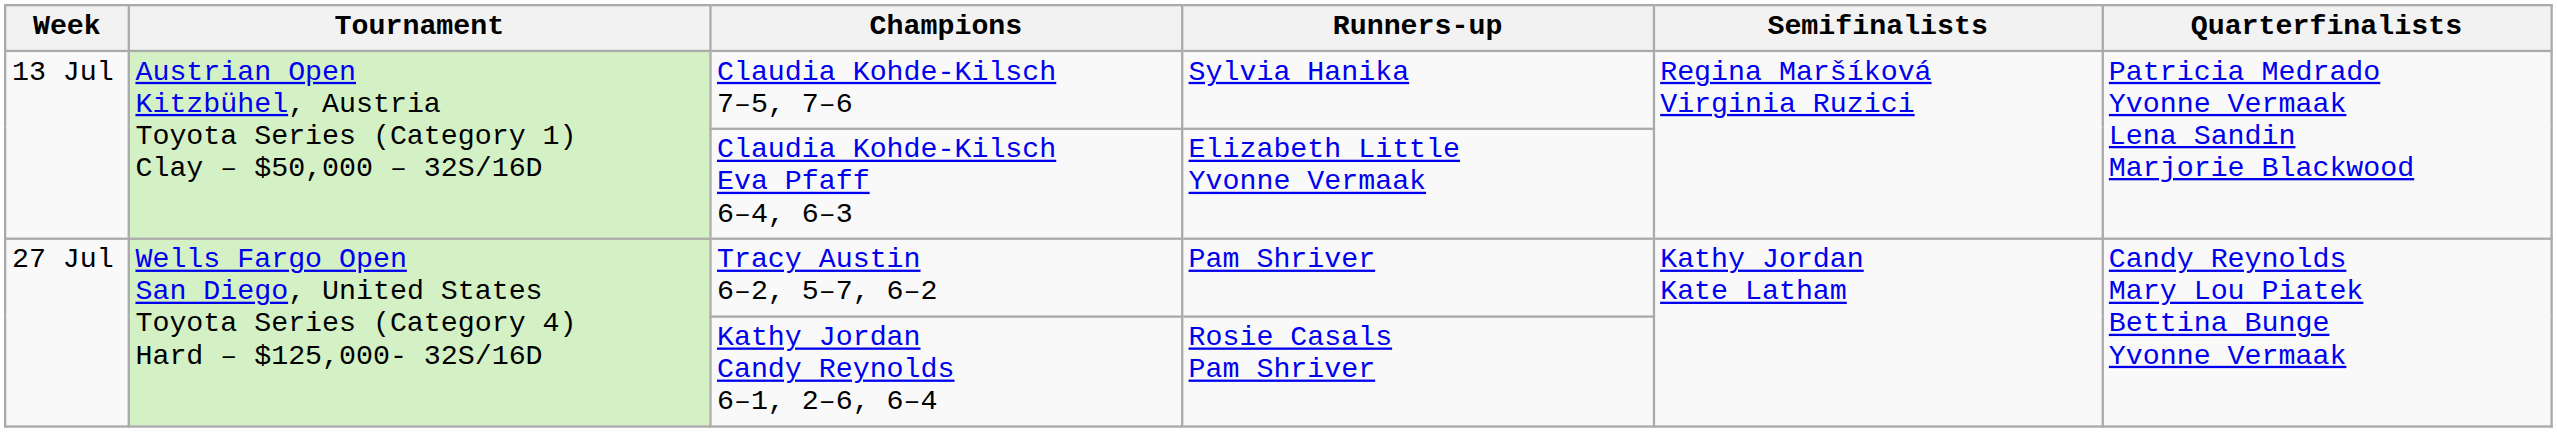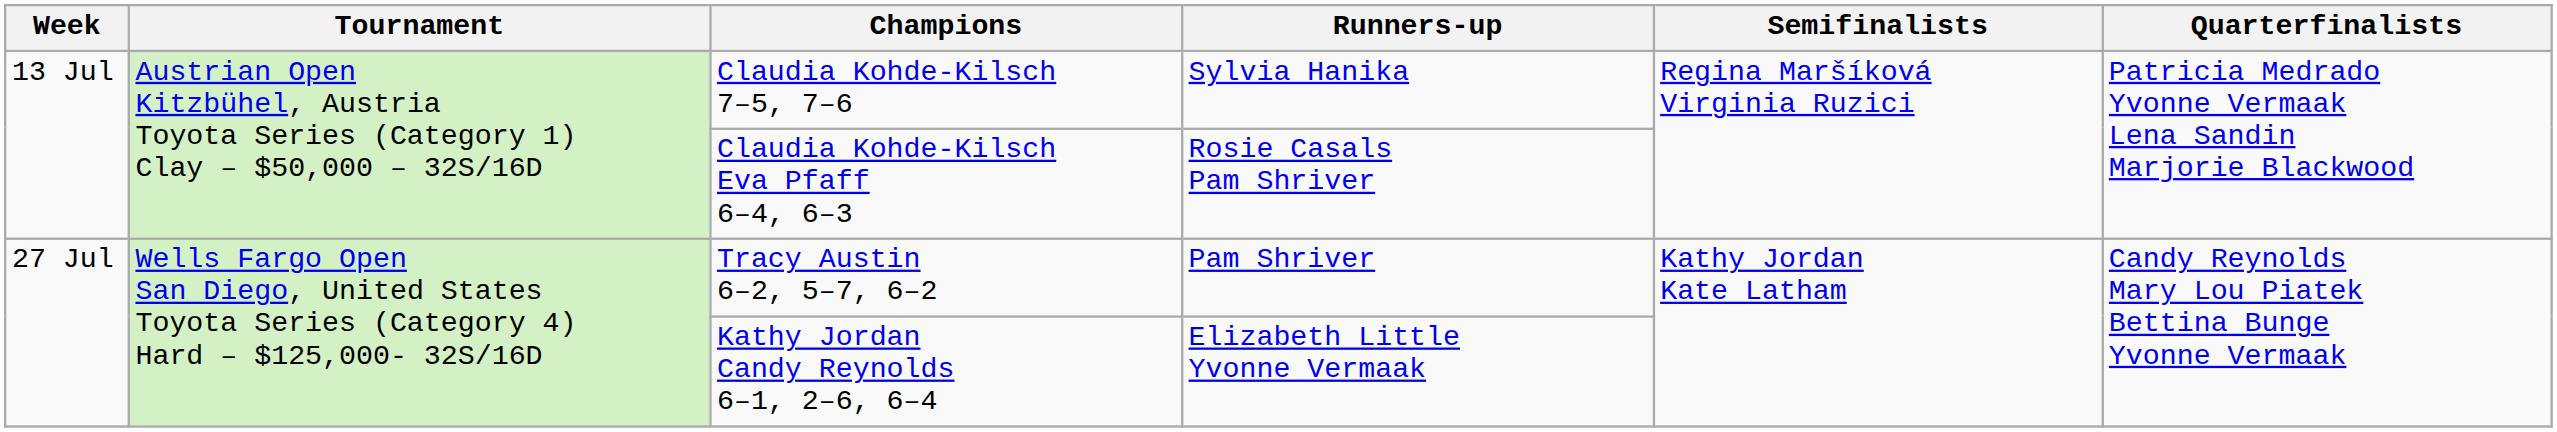Claudia Kohde-Kilsch Eva Pfaff 6–4, 6–3 | Runners-up: Elizabeth Little Yvonne Vermaak -> Rosie Casals Pam Shriver
Kathy Jordan Candy Reynolds 6–1, 2–6, 6–4 | Runners-up: Rosie Casals Pam Shriver -> Elizabeth Little Yvonne Vermaak
